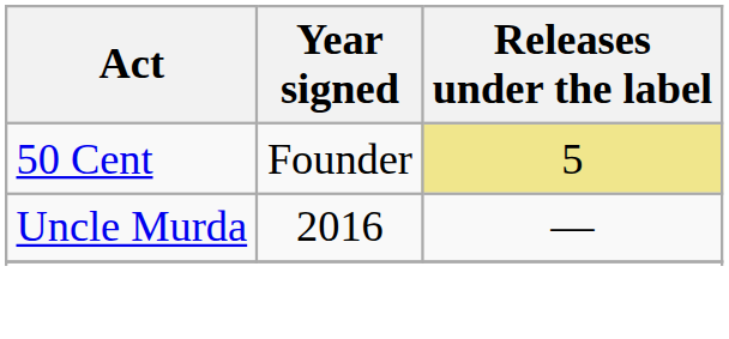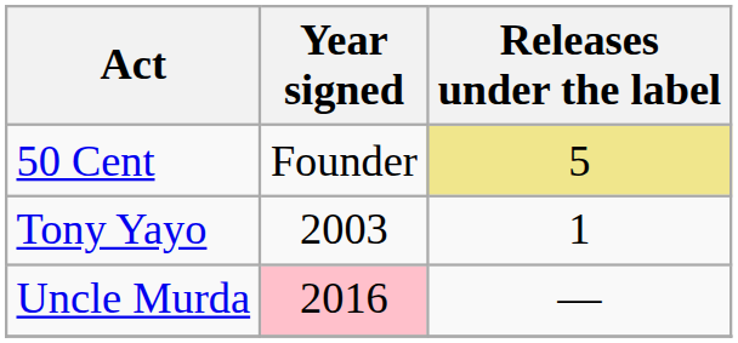+ row: Tony Yayo | 2003 | 1
Uncle Murda | Year signed: no background -> pink background
